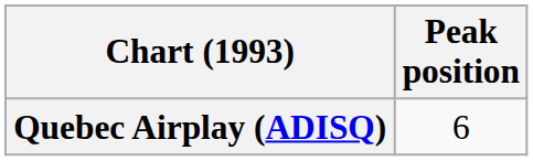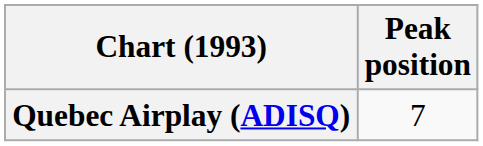Quebec Airplay (ADISQ) | Peak position: 6 -> 7
